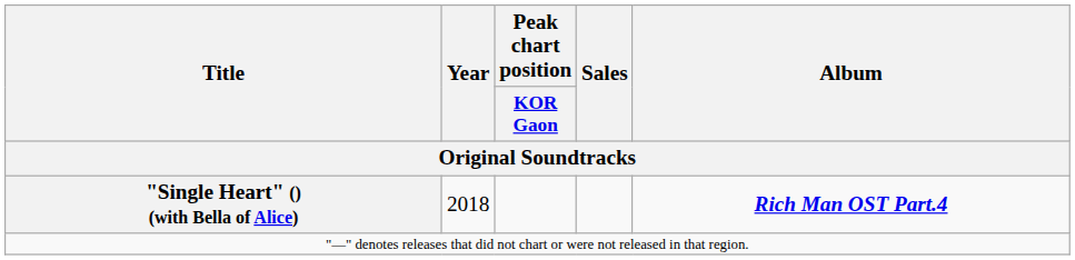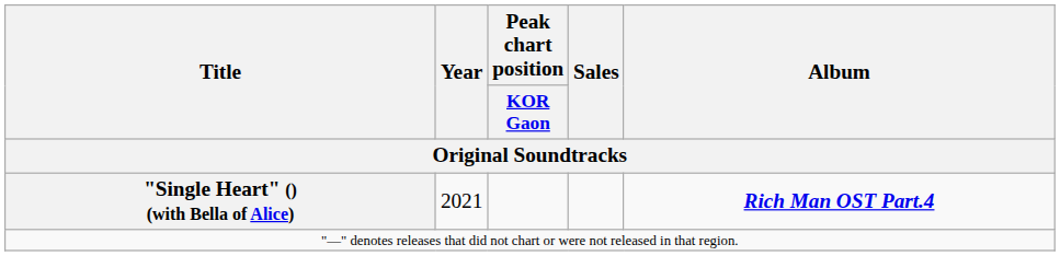"Single Heart" () (with Bella of Alice) | Year / Original Soundtracks: 2018 -> 2021
